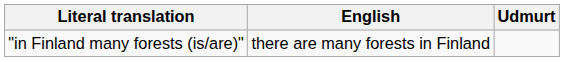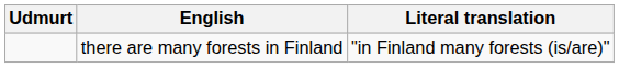columns swapped: Udmurt <-> Literal translation
